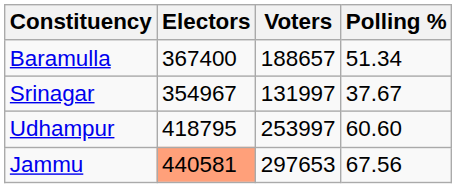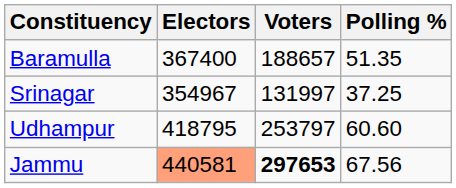Baramulla | Polling %: 51.34 -> 51.35
Srinagar | Polling %: 37.67 -> 37.25
Udhampur | Voters: 253997 -> 253797
Jammu | Voters: normal -> bold
